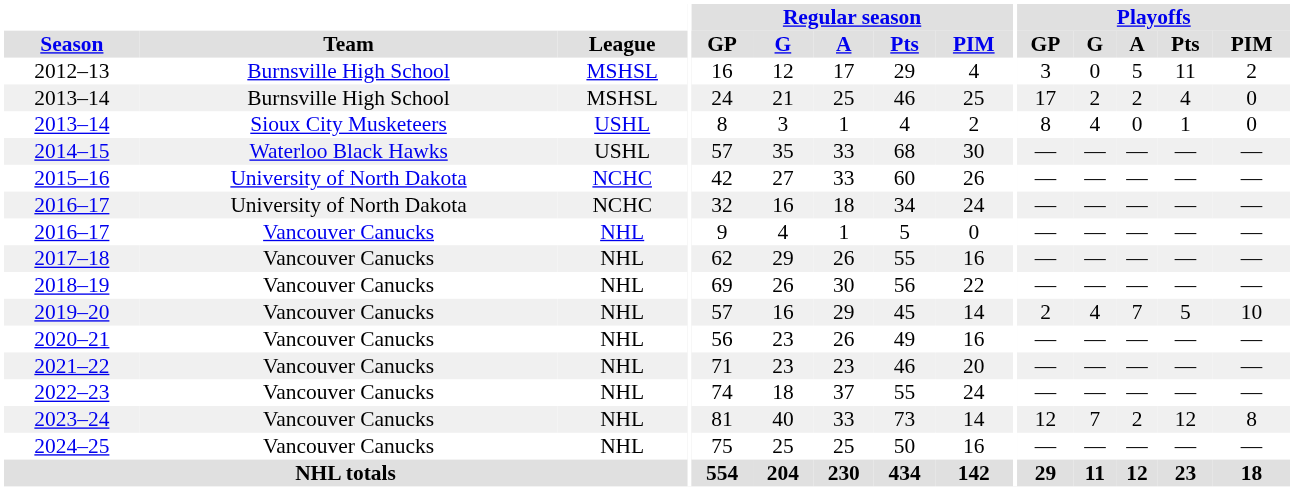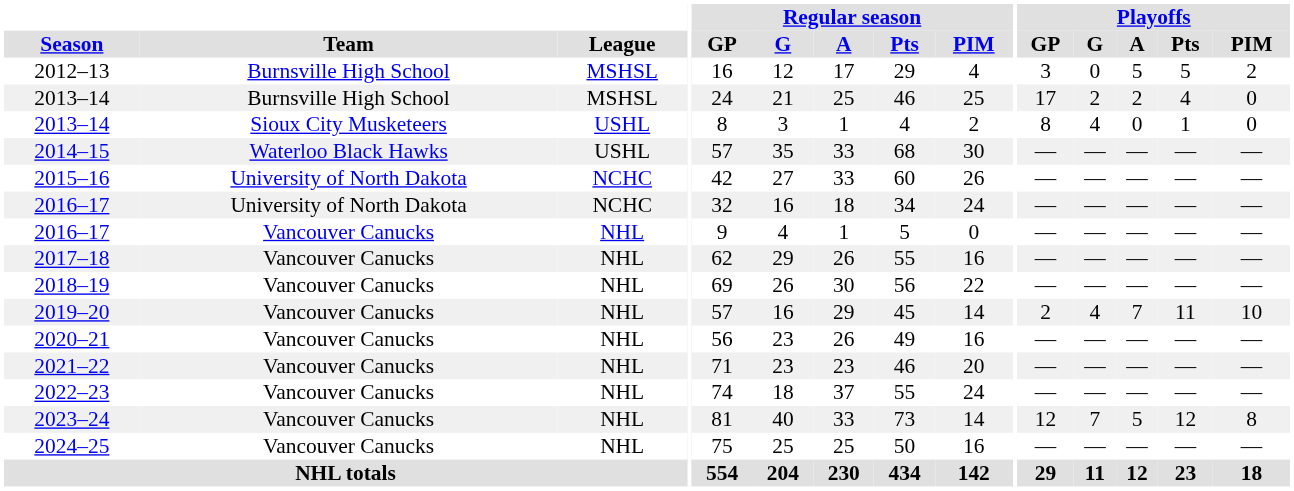2012–13 | Playoffs / Pts: 11 -> 5
2019–20 | Playoffs / Pts: 5 -> 11
2023–24 | Playoffs / A: 2 -> 5
